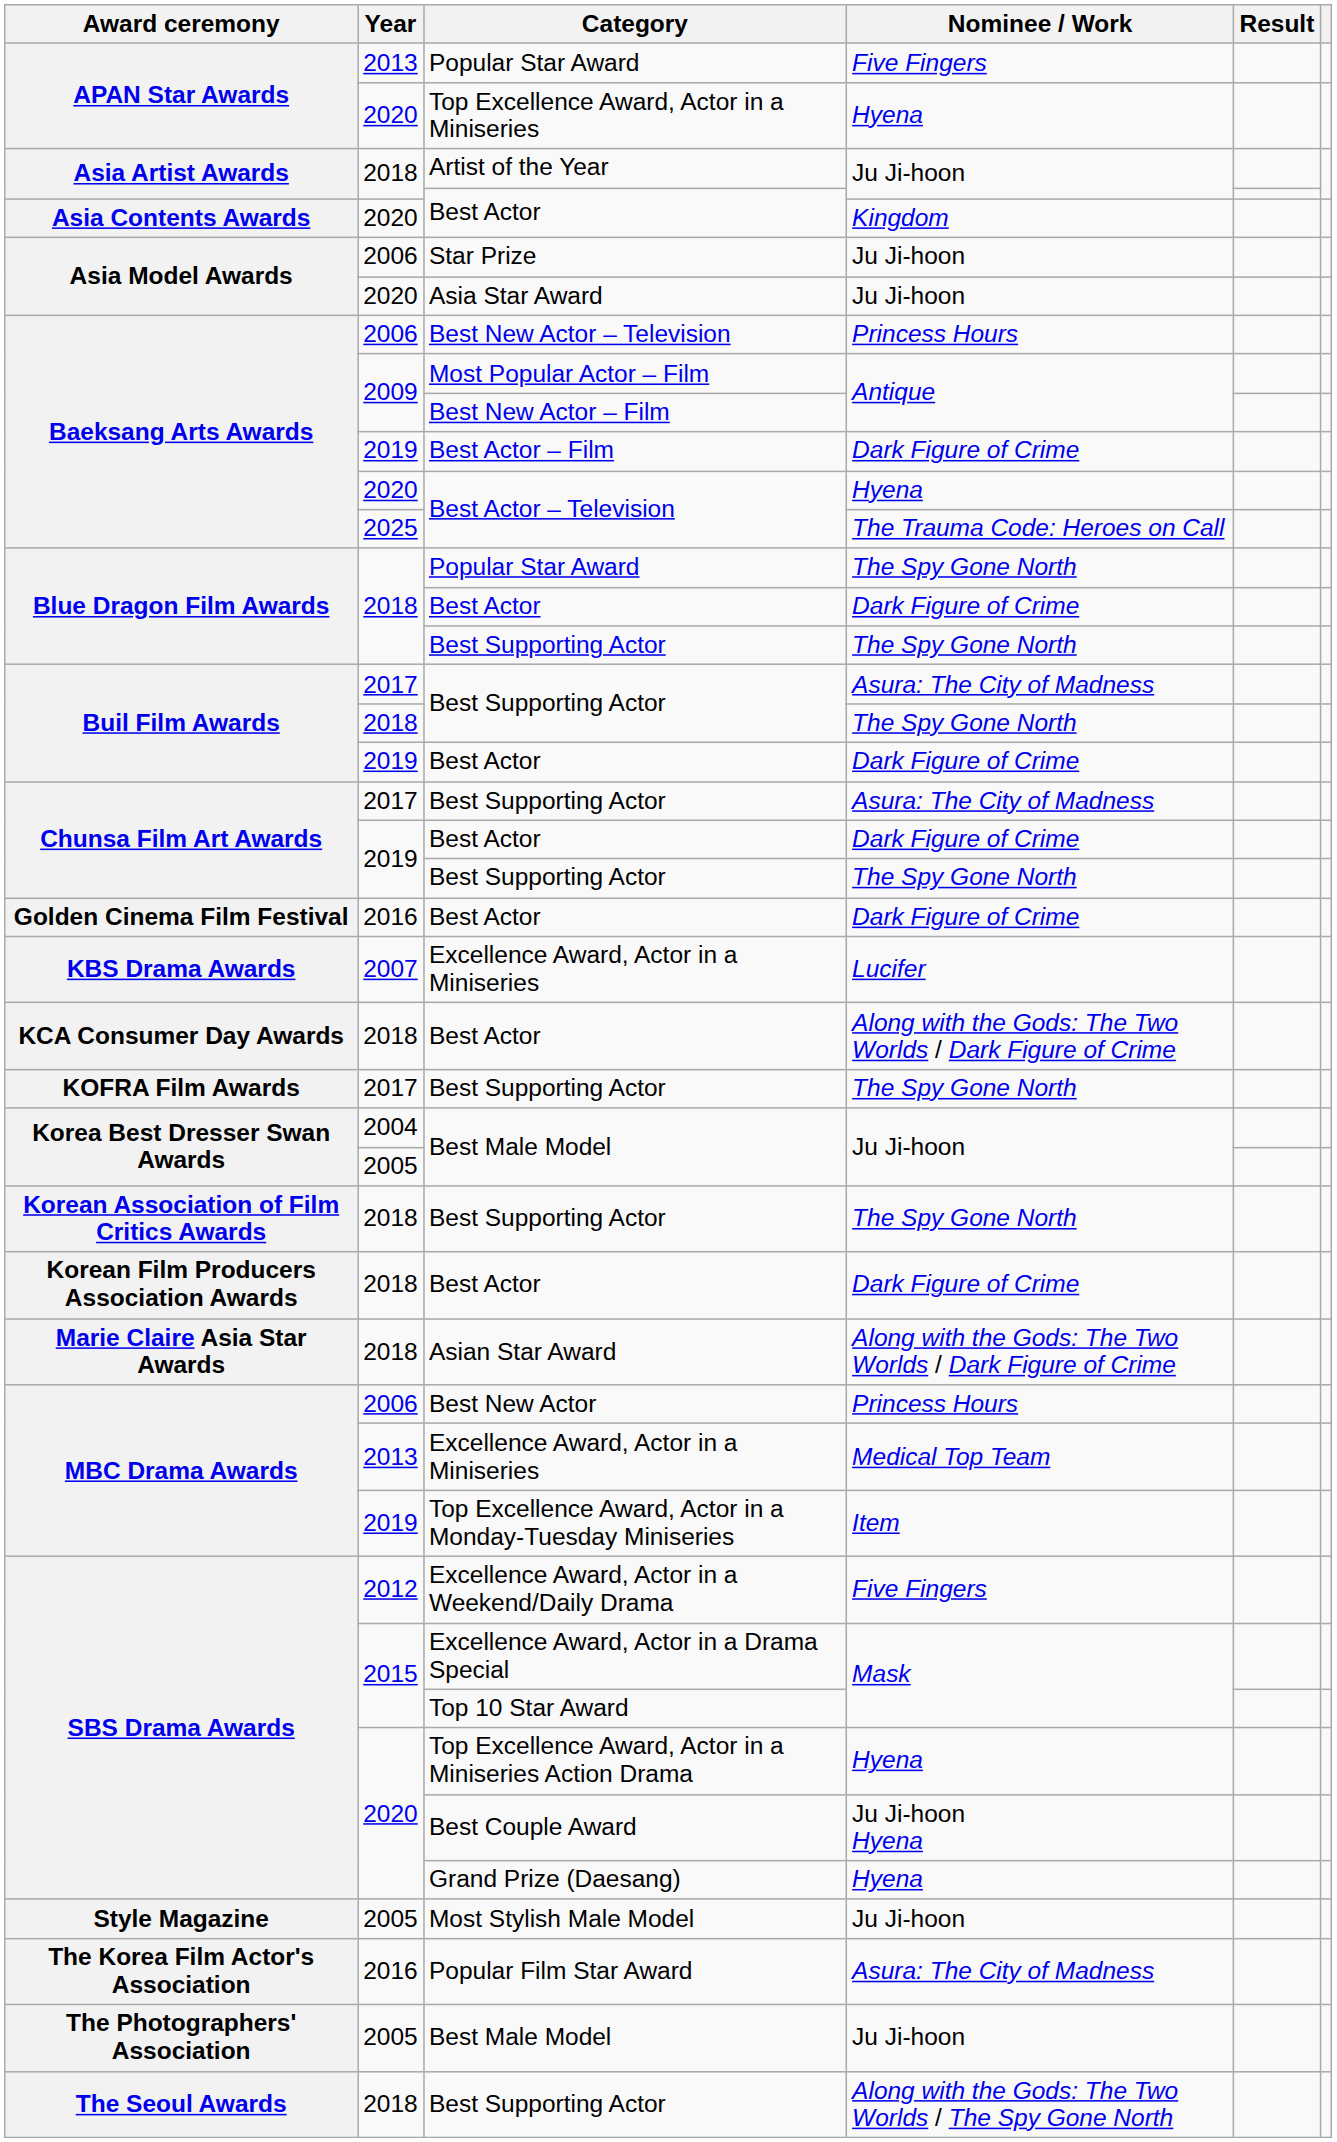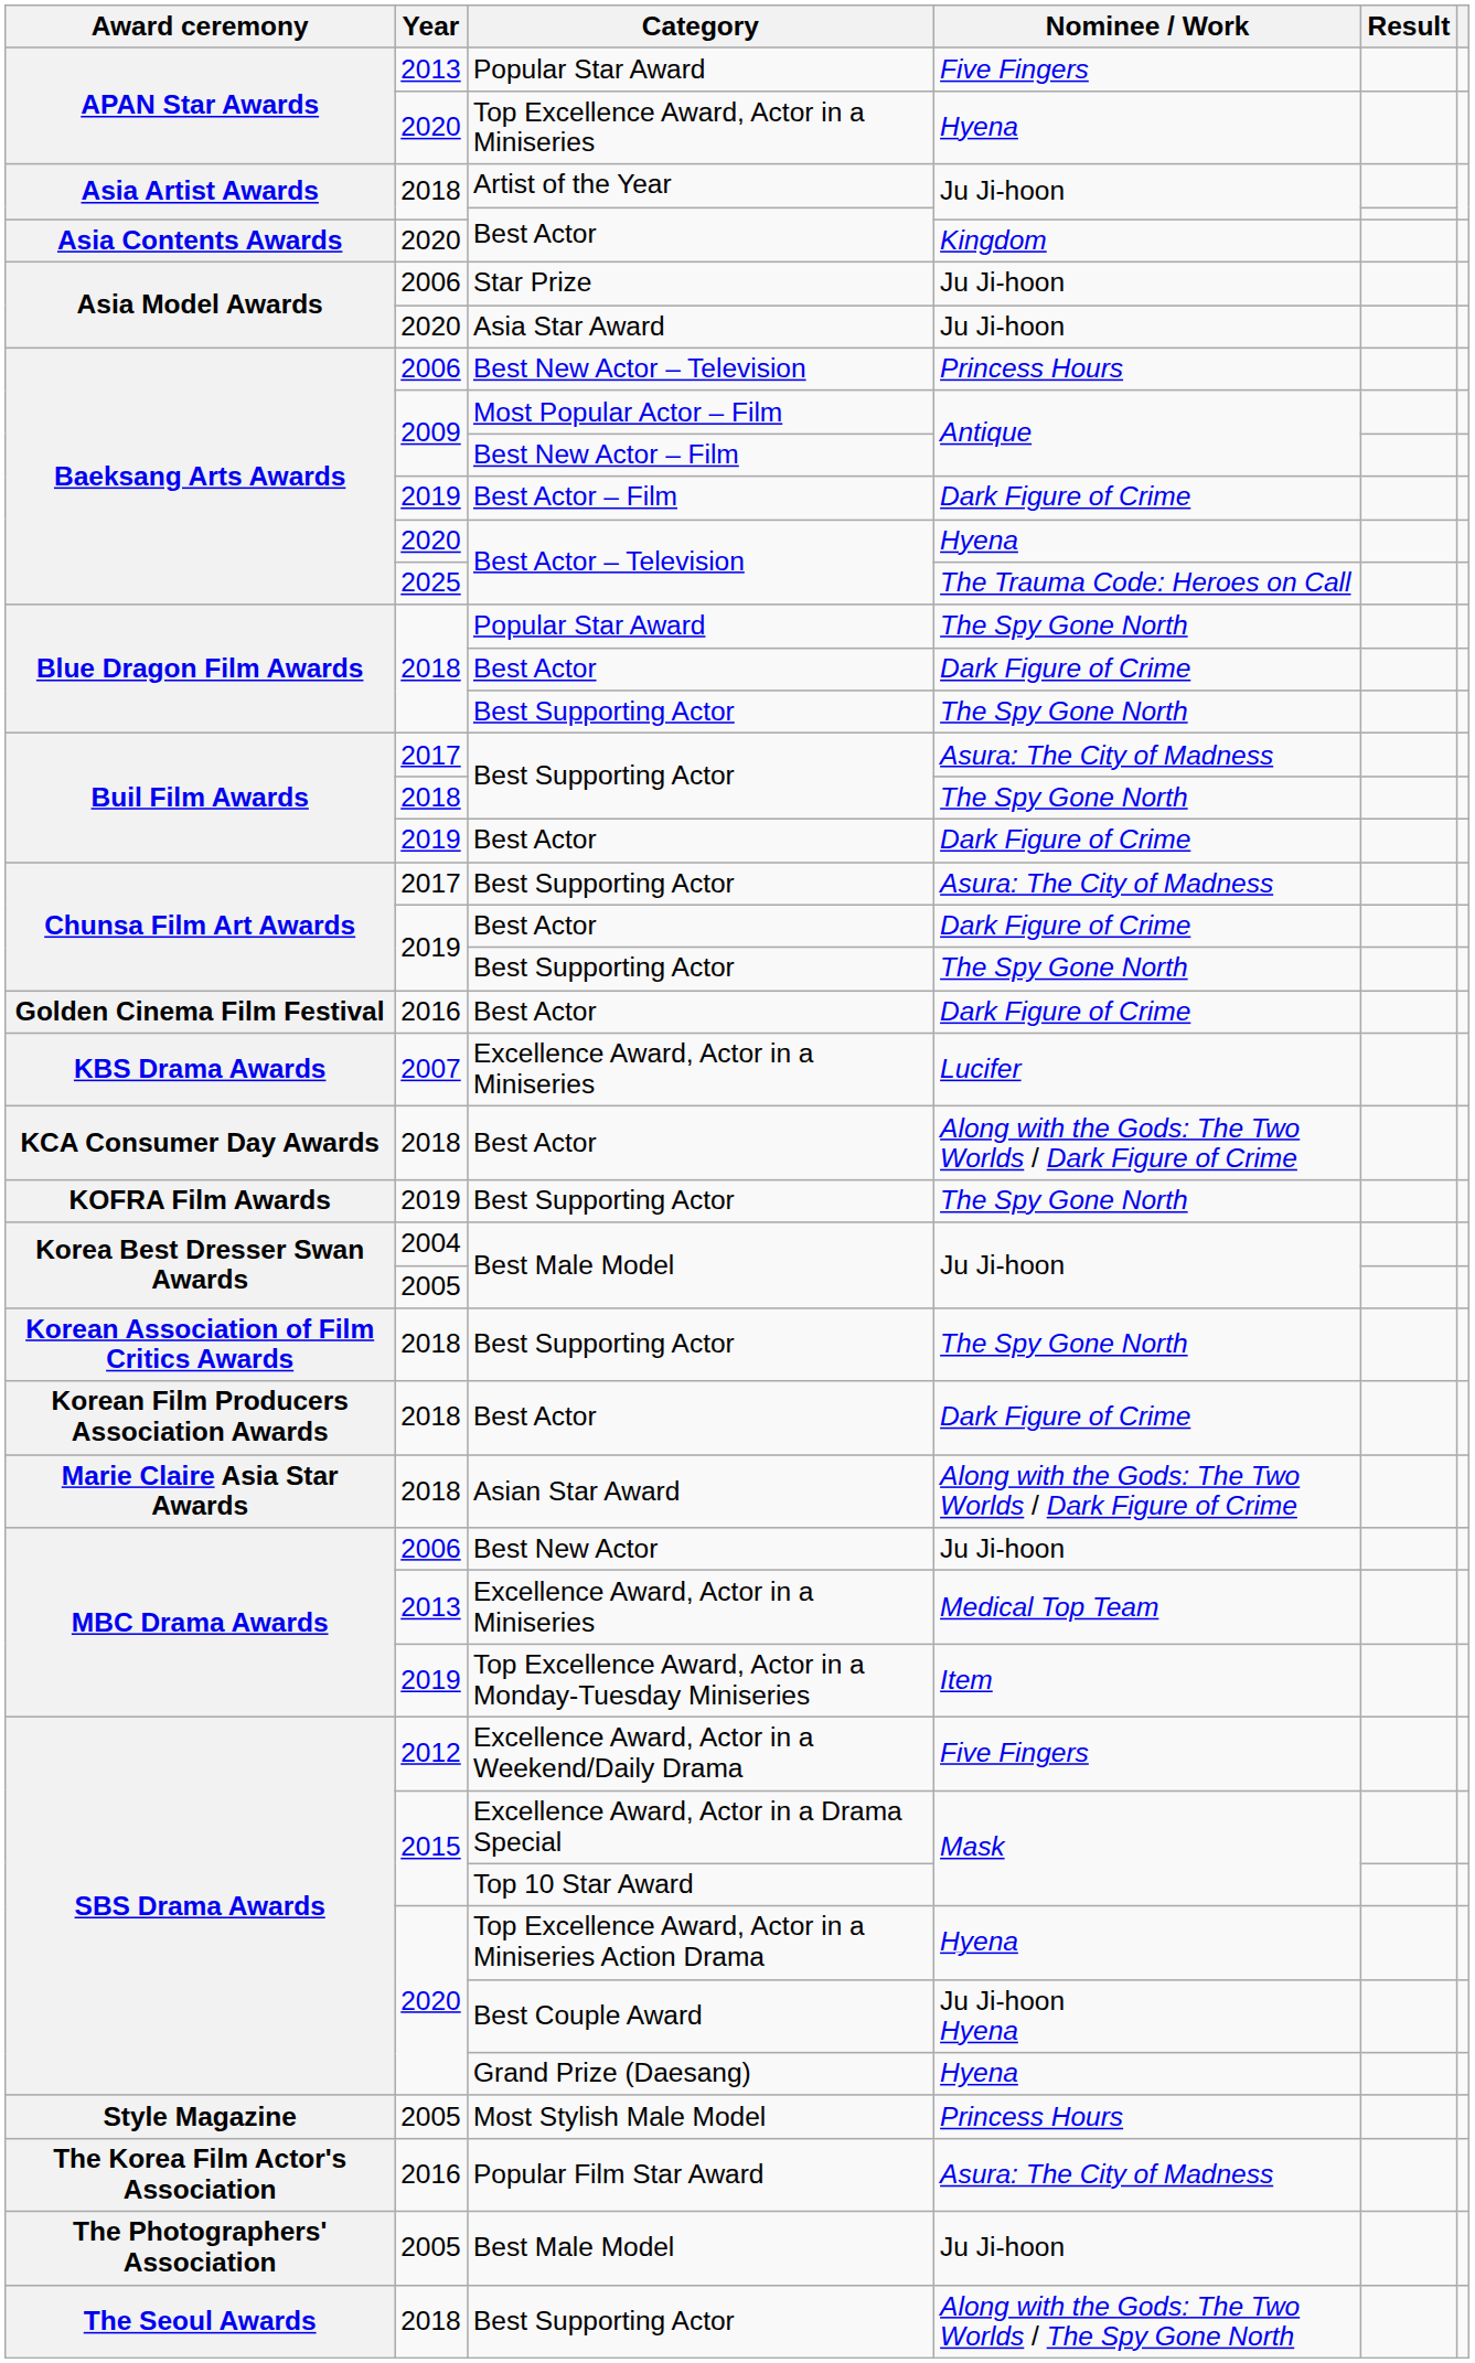KOFRA Film Awards / Best Supporting Actor | Year: 2017 -> 2019
Best New Actor | Nominee / Work: Princess Hours -> Ju Ji-hoon
Most Stylish Male Model | Nominee / Work: Ju Ji-hoon -> Princess Hours
